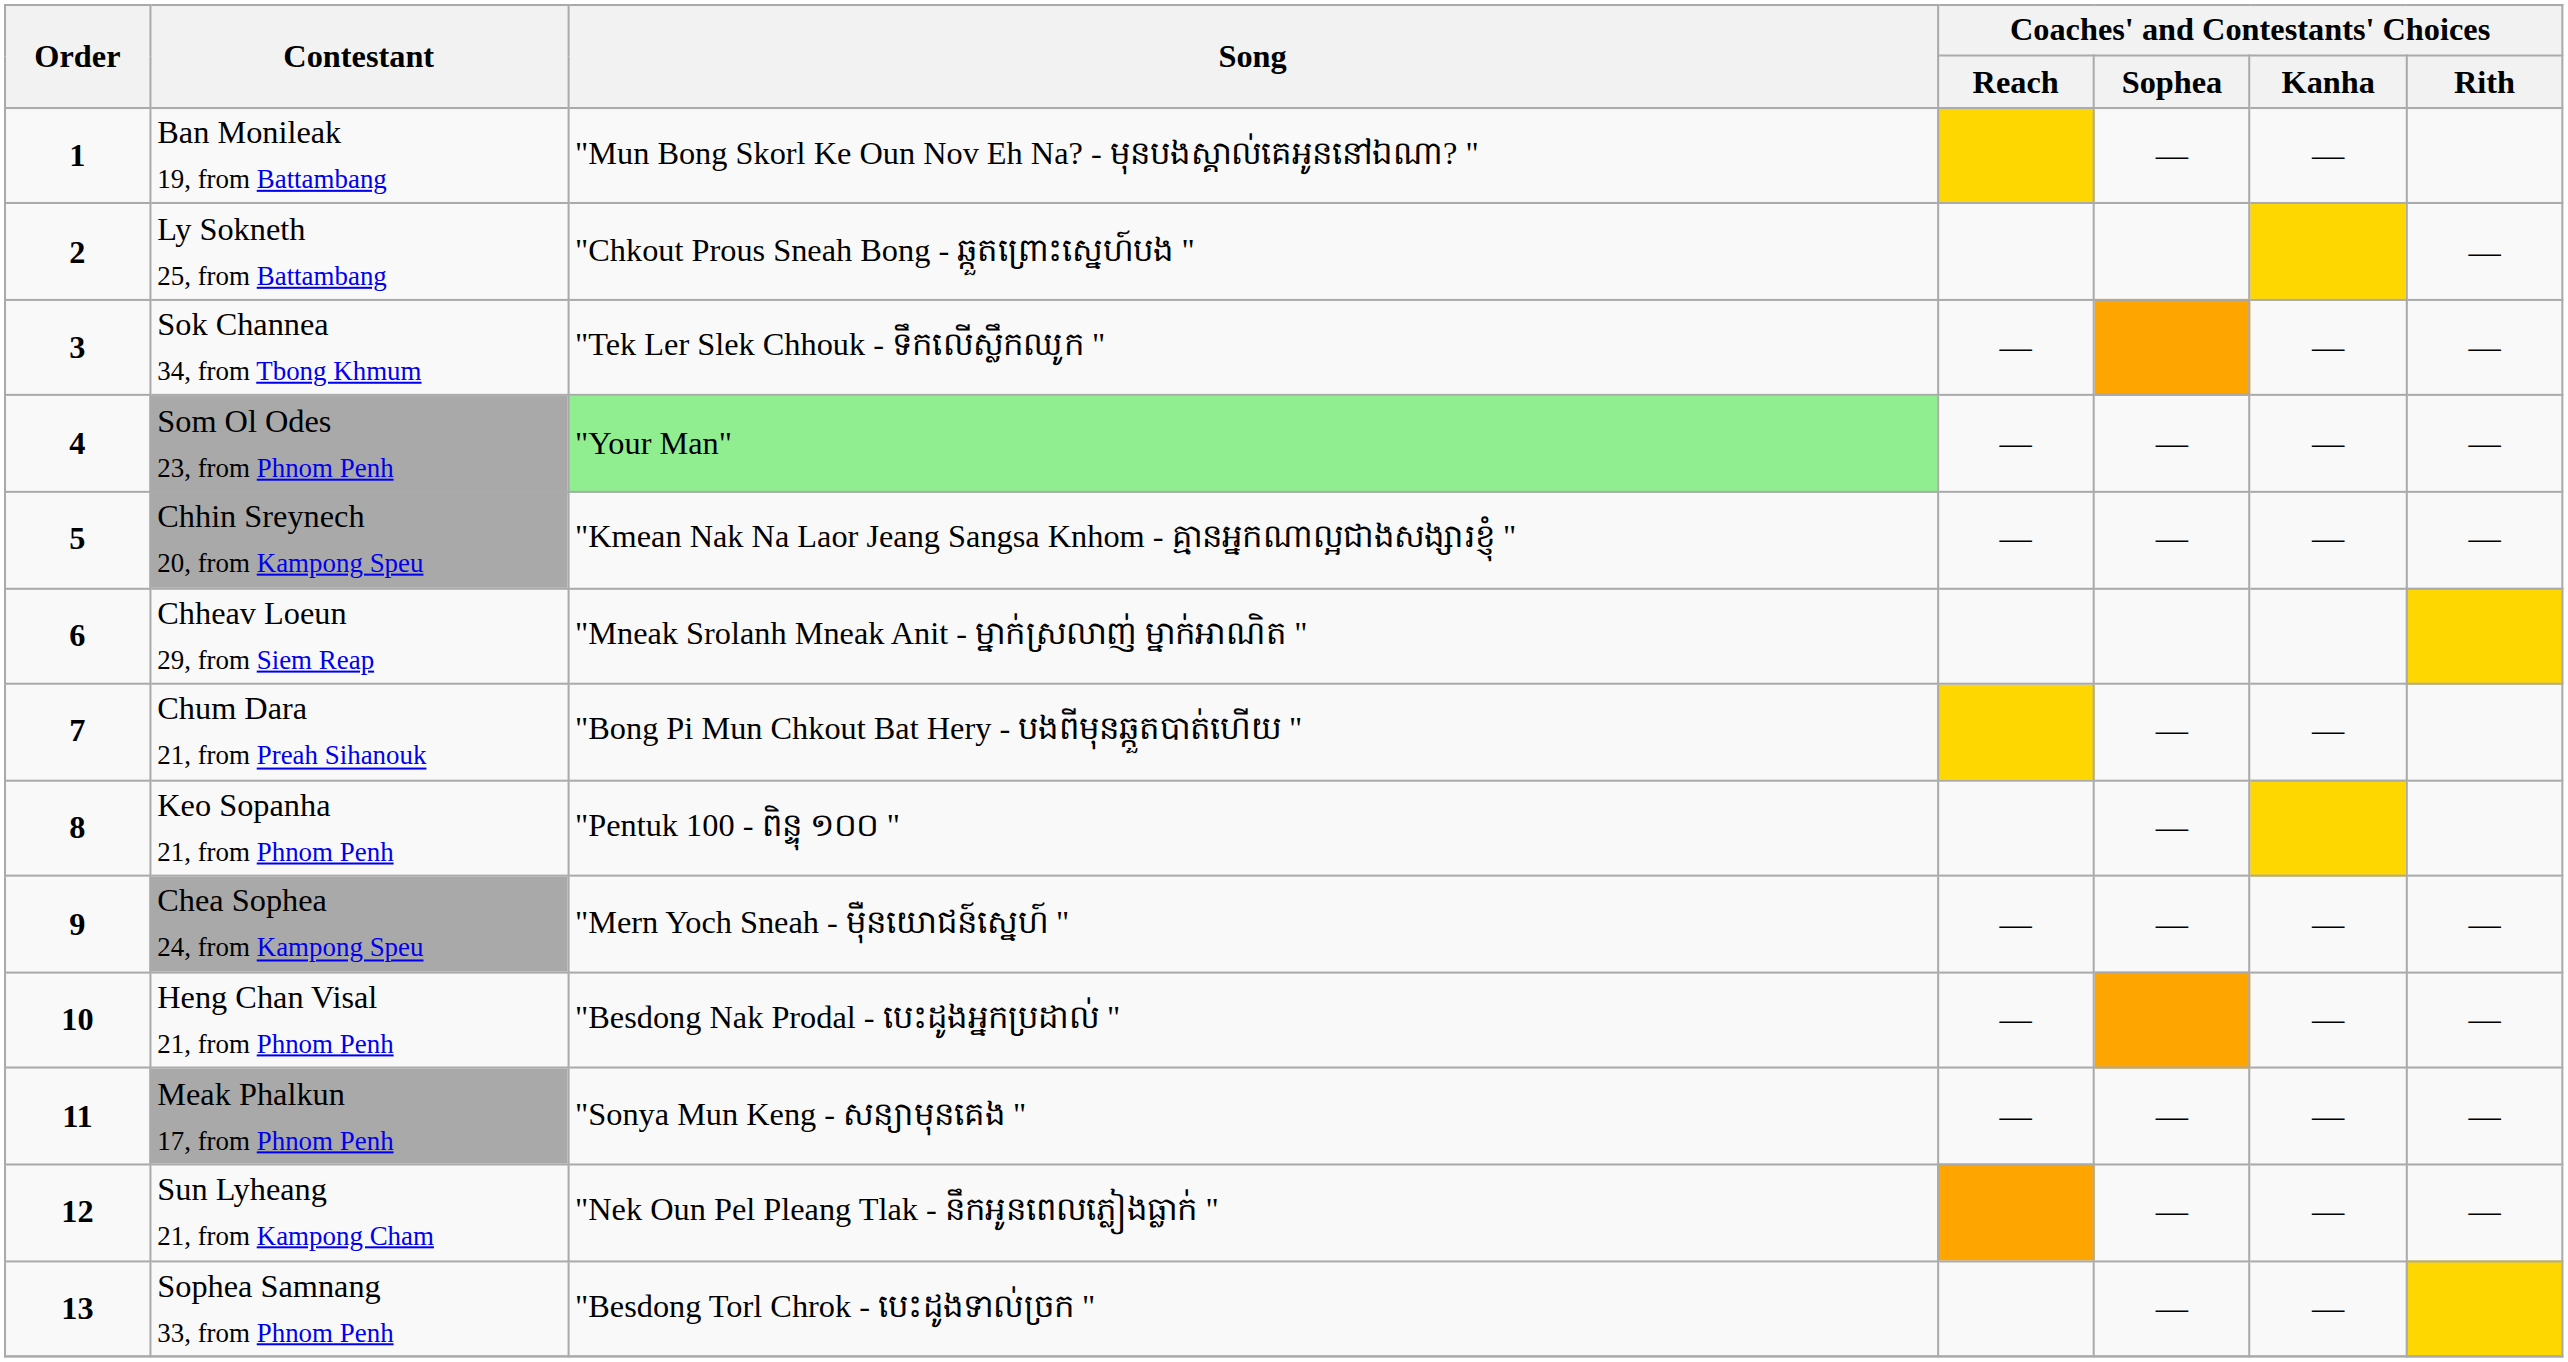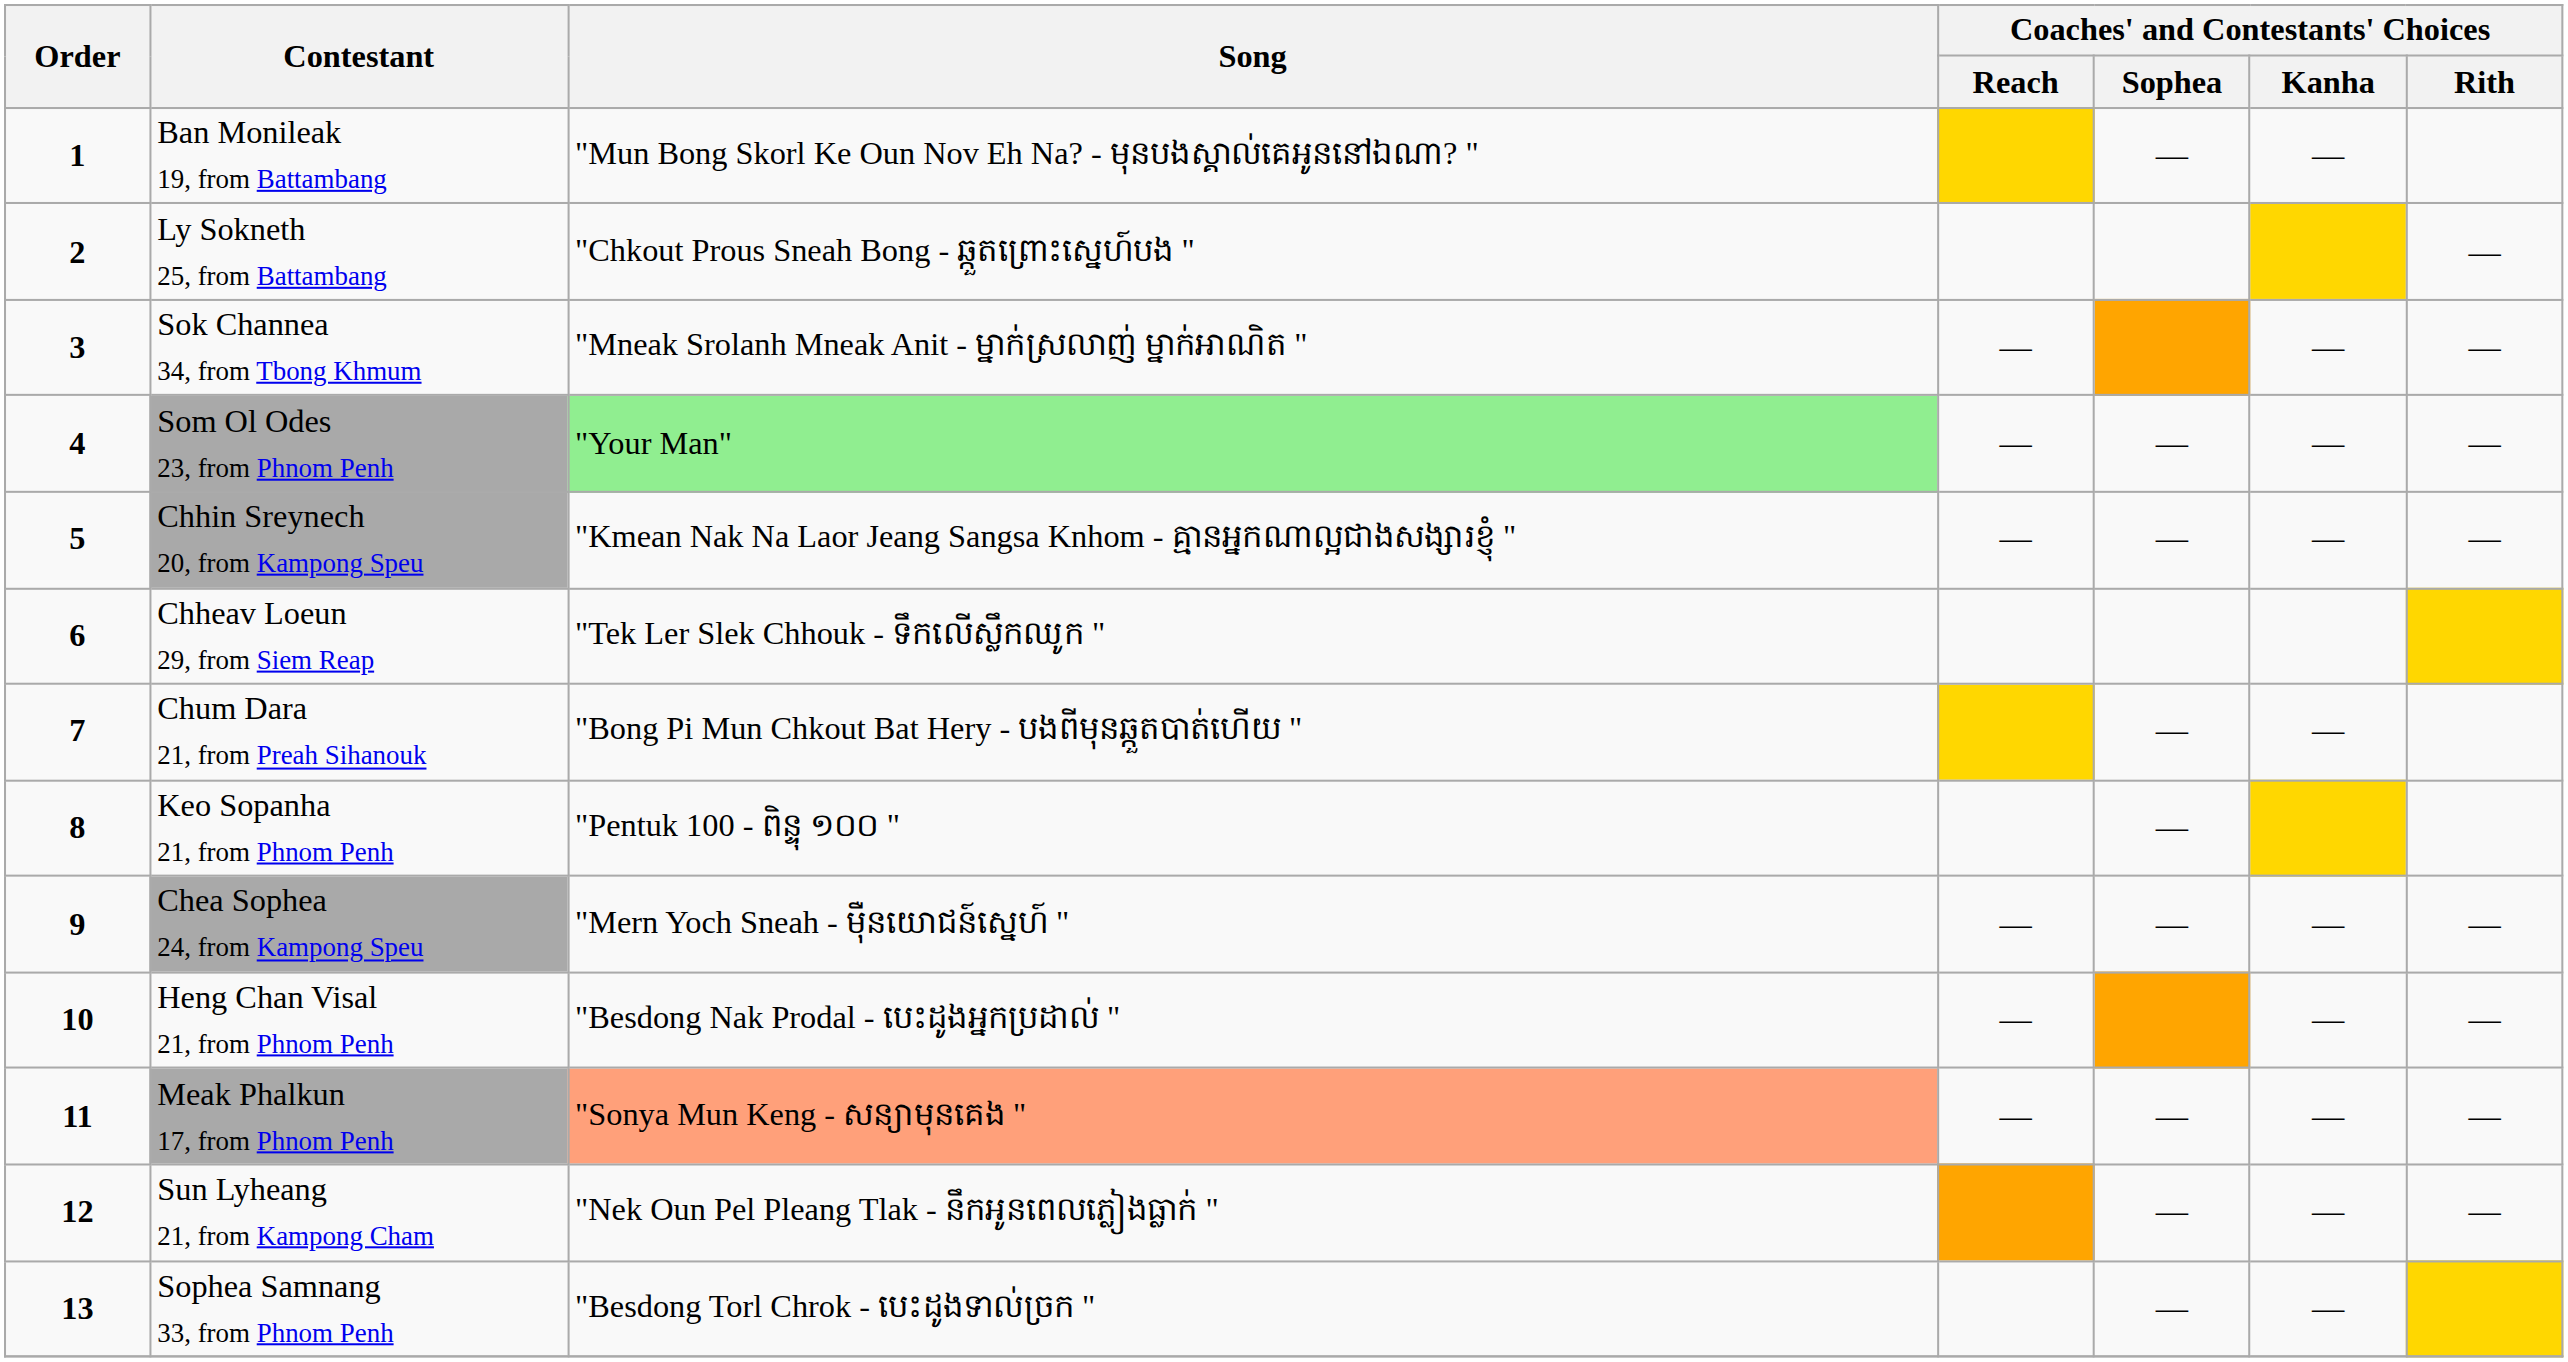Sok Channea 34, from Tbong Khmum | Song: "Tek Ler Slek Chhouk - ទឹកលើស្លឹកឈូក " -> "Mneak Srolanh Mneak Anit - ម្នាក់ស្រលាញ់ ម្នាក់អាណិត "
Chheav Loeun 29, from Siem Reap | Song: "Mneak Srolanh Mneak Anit - ម្នាក់ស្រលាញ់ ម្នាក់អាណិត " -> "Tek Ler Slek Chhouk - ទឹកលើស្លឹកឈូក "
Meak Phalkun 17, from Phnom Penh | Song: no background -> lightsalmon background
